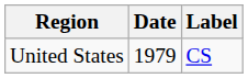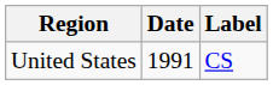United States | Date: 1979 -> 1991
